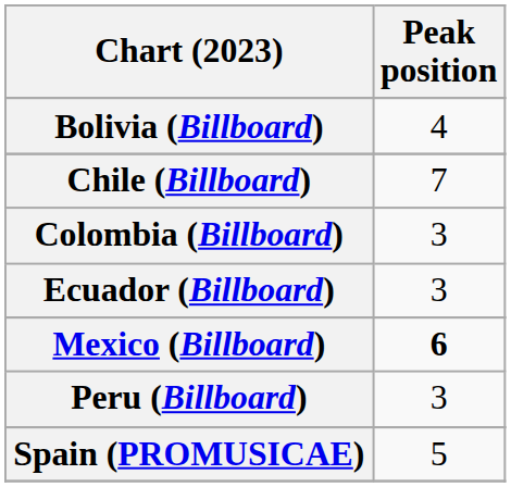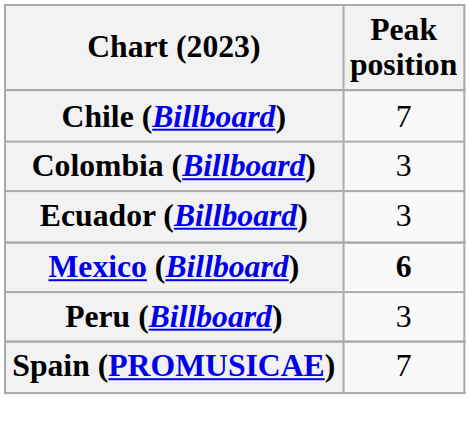- row: Bolivia (Billboard) | 4
Spain (PROMUSICAE) | Peak position: 5 -> 7
